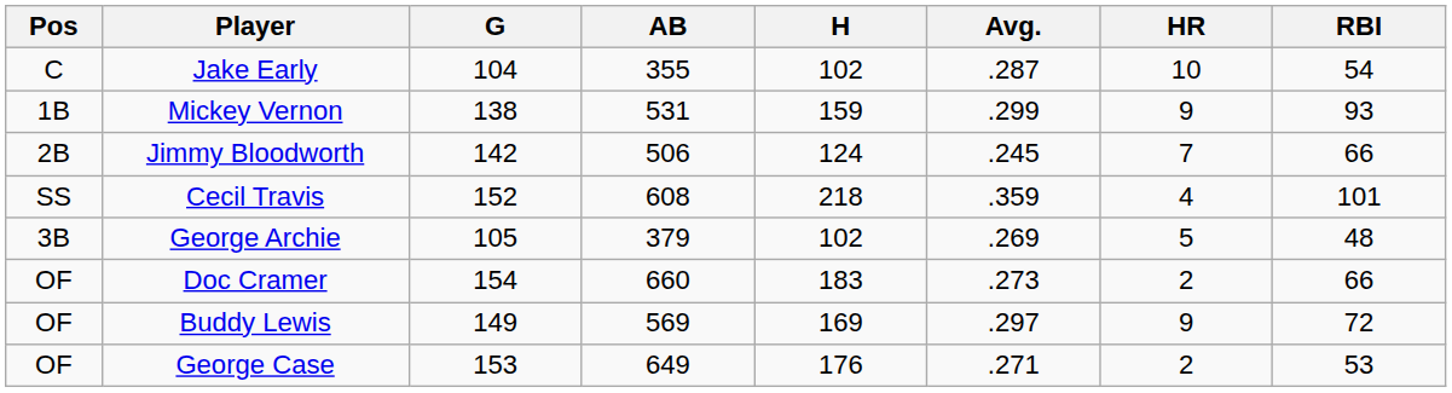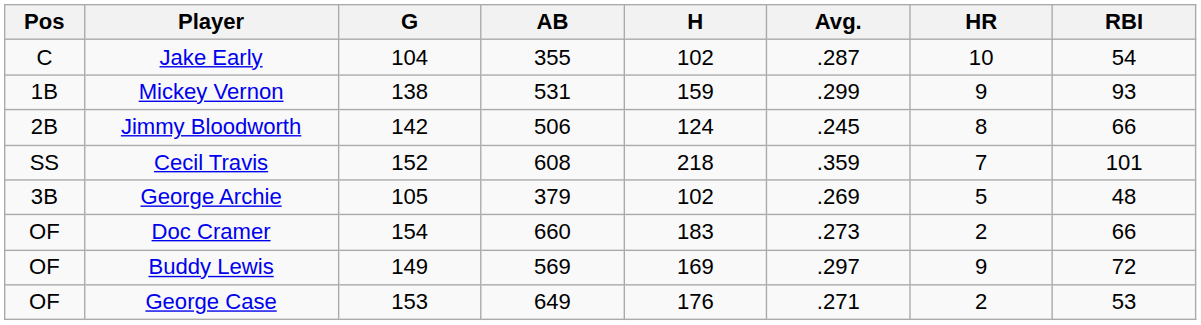Jimmy Bloodworth | HR: 7 -> 8
Cecil Travis | HR: 4 -> 7
